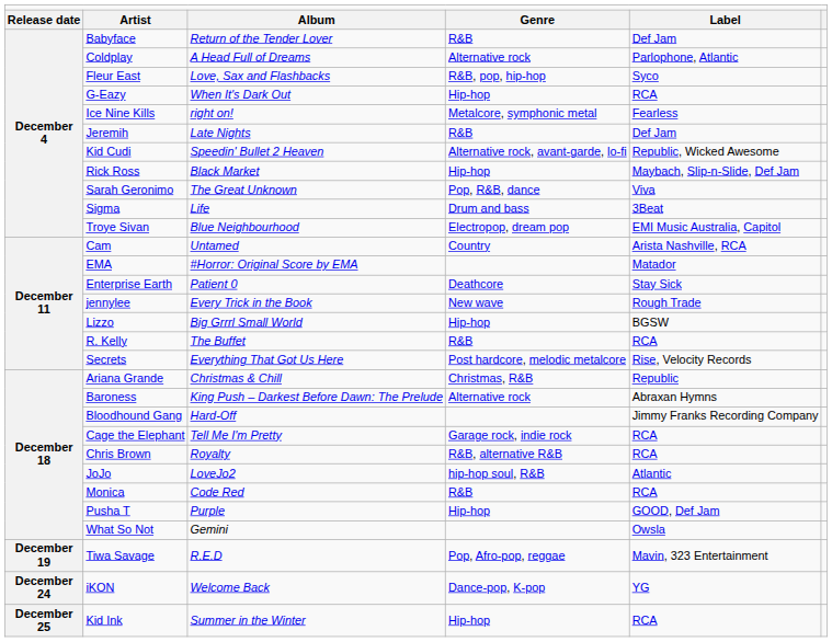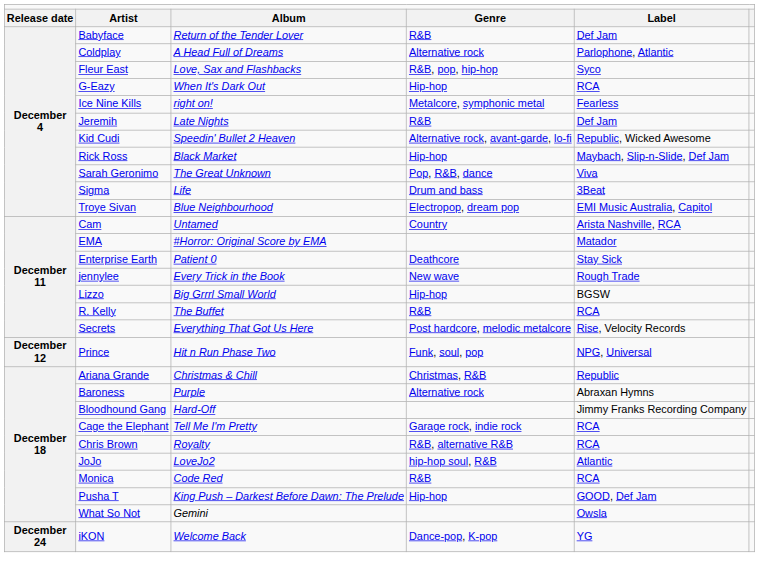+ row: December 12 | Prince | Hit n Run Phase Two | Funk, soul, pop | NPG, Universal
Baroness | column 3: King Push – Darkest Before Dawn: The Prelude -> Purple
Pusha T | column 3: Purple -> King Push – Darkest Before Dawn: The Prelude
- row: December 19 | Tiwa Savage | R.E.D | Pop, Afro-pop, reggae | Mavin, 323 Entertainment
- row: December 25 | Kid Ink | Summer in the Winter | Hip-hop | RCA
